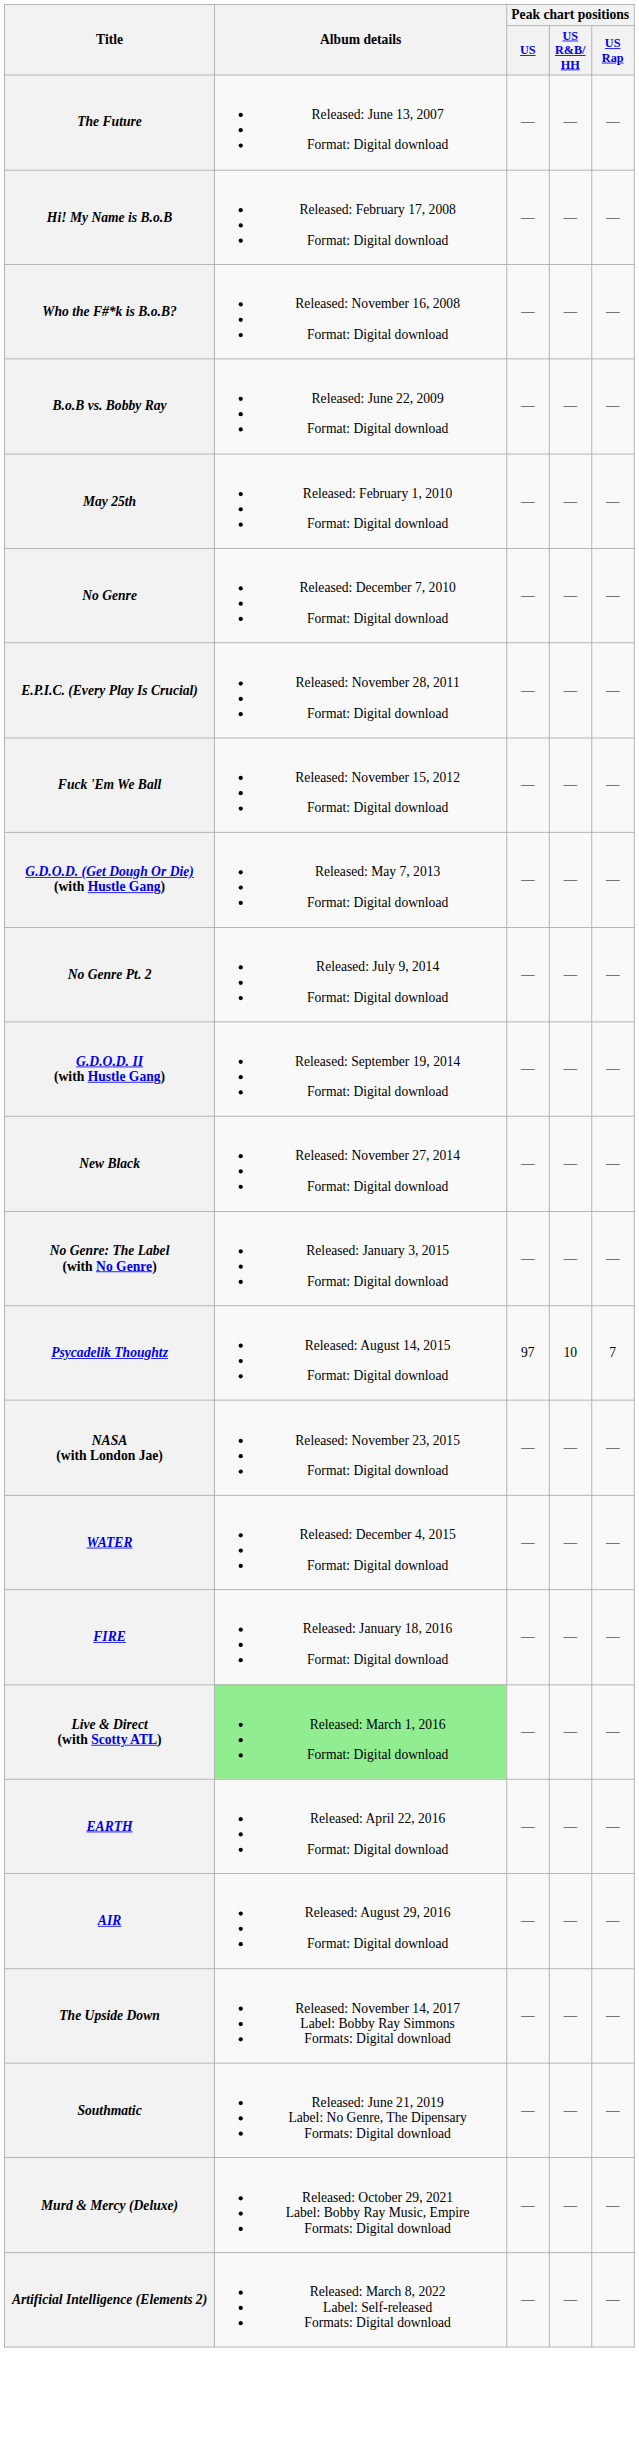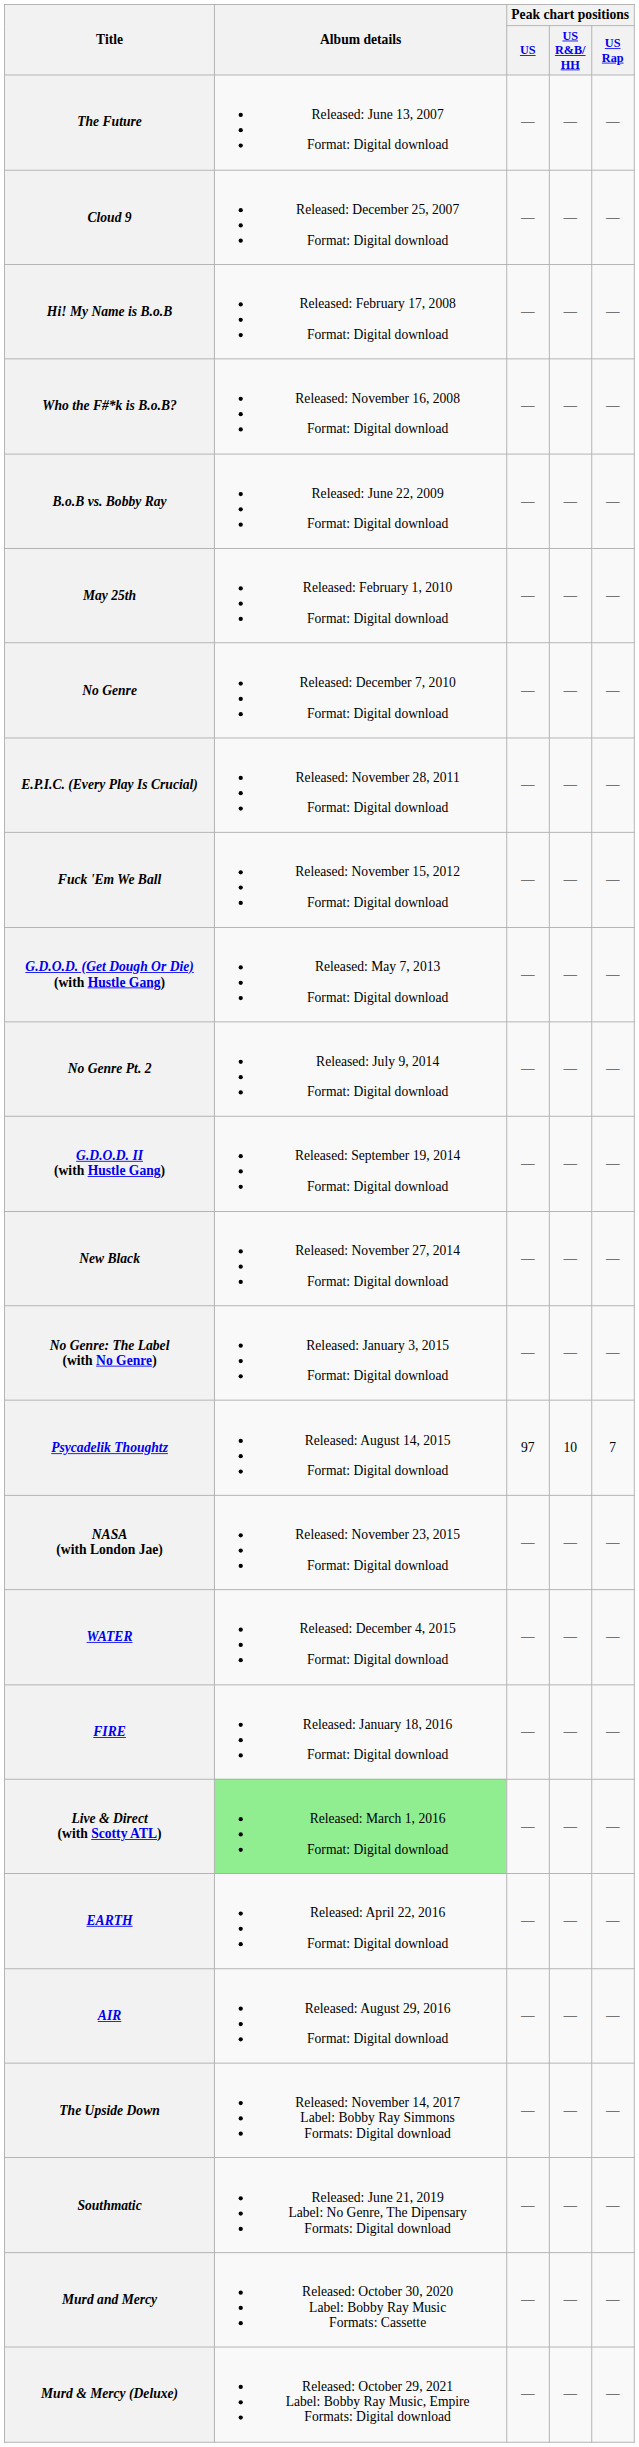+ row: Cloud 9 | Released: December 25, 2007 Format: Digital download | — | — | —
+ row: Murd and Mercy | Released: October 30, 2020 Label: Bobby Ray Music Formats: Cassette | — | — | —
- row: Artificial Intelligence (Elements 2) | Released: March 8, 2022 Label: Self-released Formats: Digital download | — | — | —
